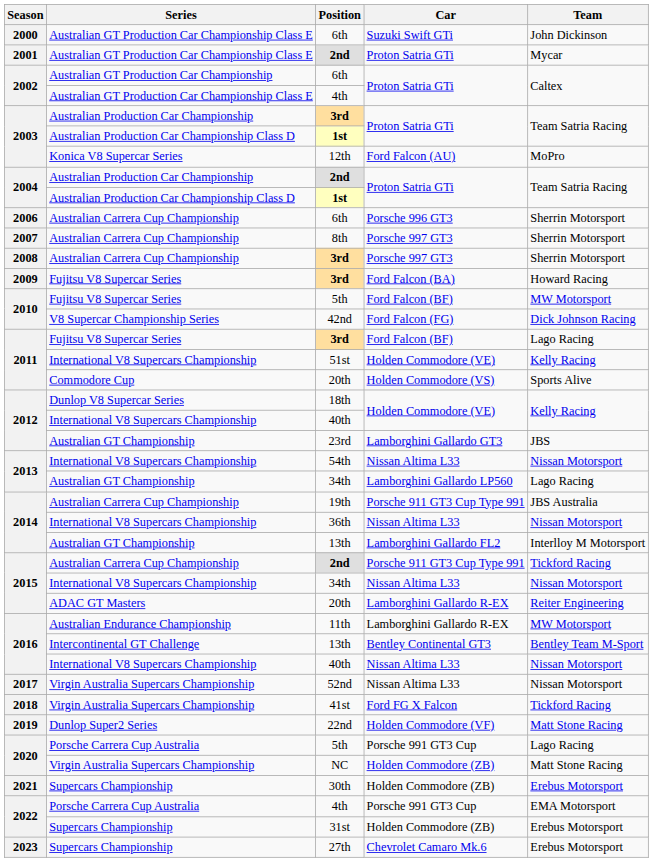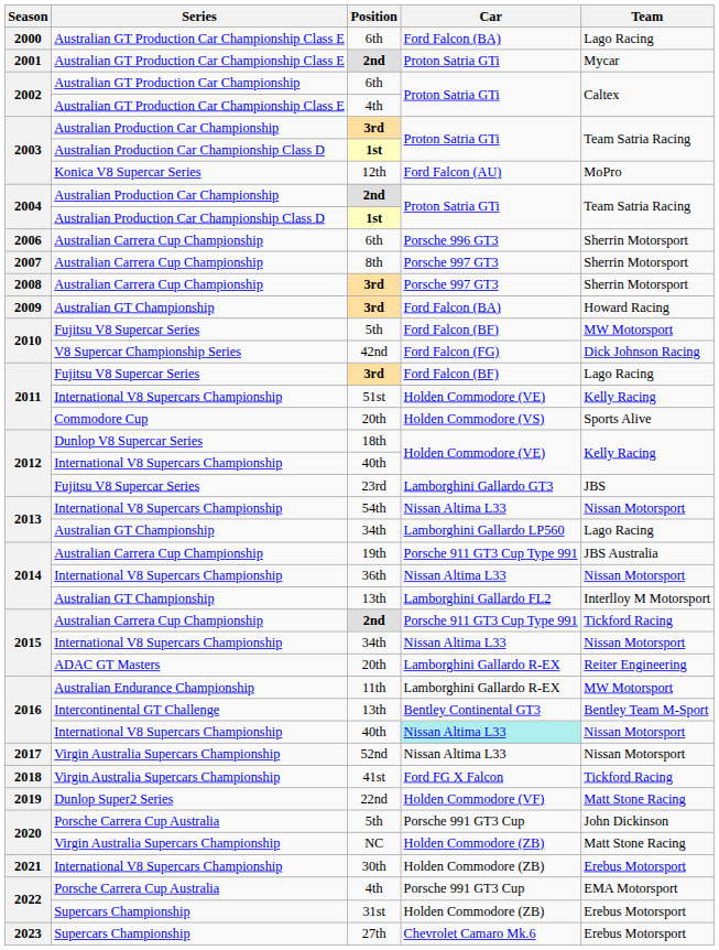2000 / 6th | Car: Suzuki Swift GTi -> Ford Falcon (BA)
2000 / 6th | Team: John Dickinson -> Lago Racing
2009 / 3rd | Series: Fujitsu V8 Supercar Series -> Australian GT Championship
23rd | Series: Australian GT Championship -> Fujitsu V8 Supercar Series
2016 / 40th | Car: no background -> paleturquoise background
2020 / 5th | Team: Lago Racing -> John Dickinson
30th | Series: Supercars Championship -> International V8 Supercars Championship
